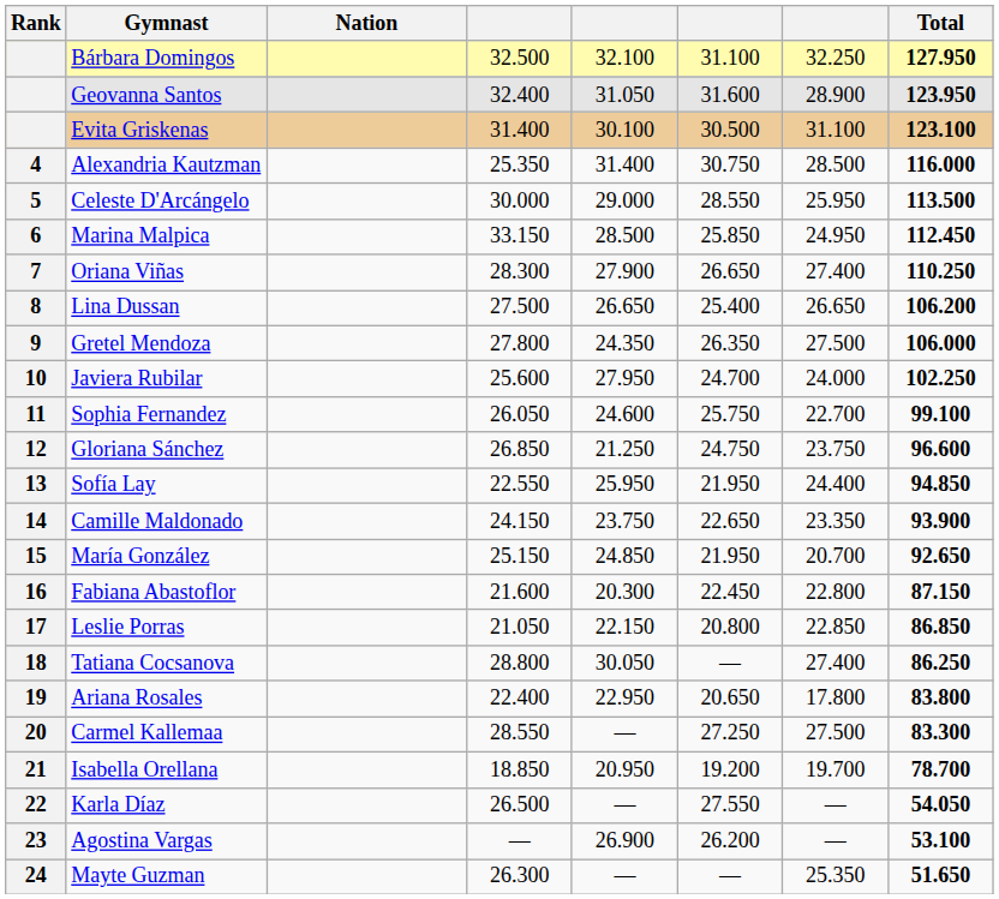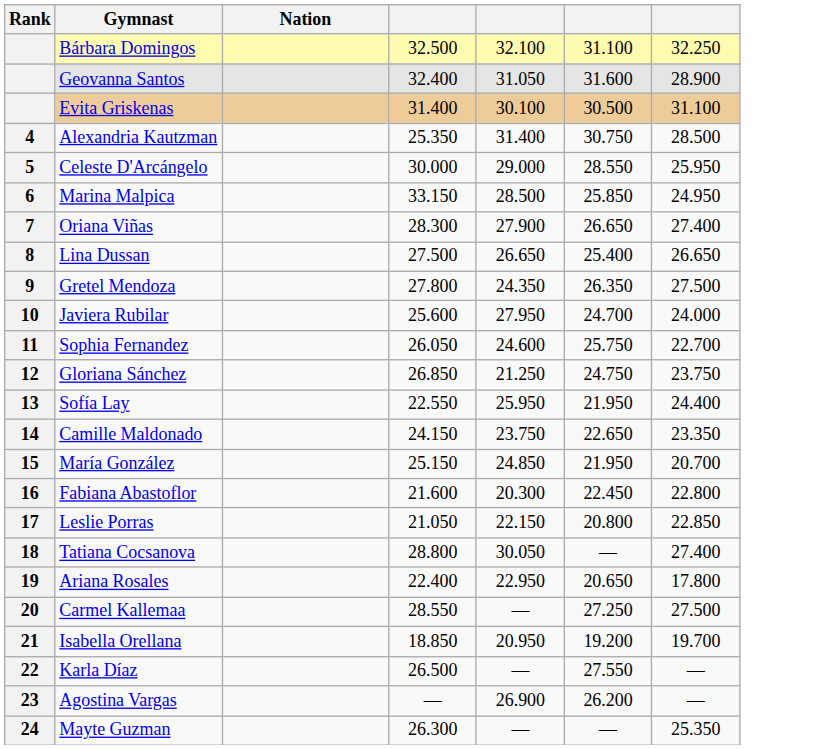- column: Total | 127.950 | 123.950 | 123.100 | 116.000 | 113.500 | 112.450 | 110.250 | 106.200 | 106.000 | 102.250 | 99.100 | 96.600 | 94.850 | 93.900 | 92.650 | 87.150 | 86.850 | 86.250 | 83.800 | 83.300 | 78.700 | 54.050 | 53.100 | 51.650
